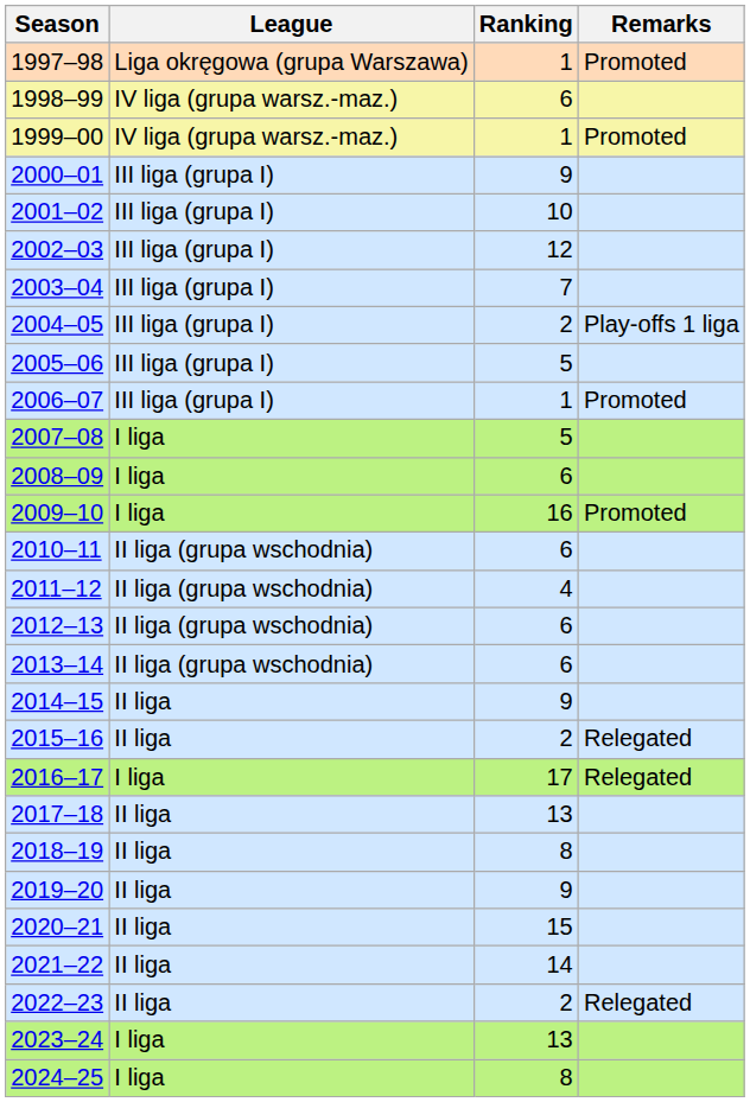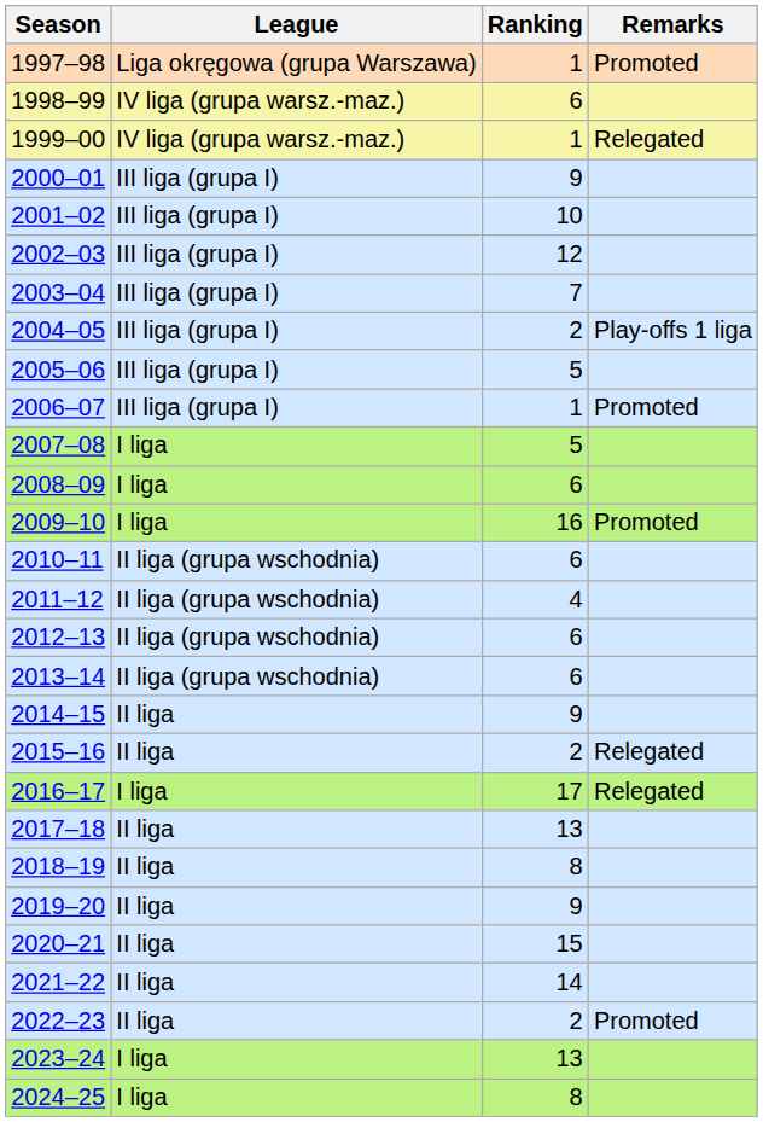1999–00 | Remarks: Promoted -> Relegated
2022–23 | Remarks: Relegated -> Promoted
